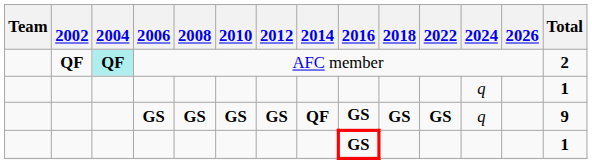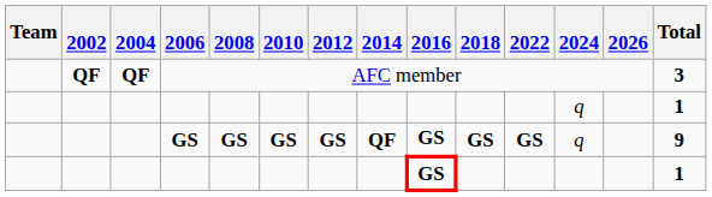AFC member | 2004: paleturquoise background -> no background
AFC member | Total: 2 -> 3
